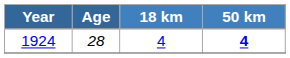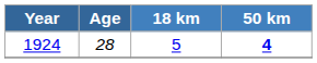1924 | 18 km: 4 -> 5
